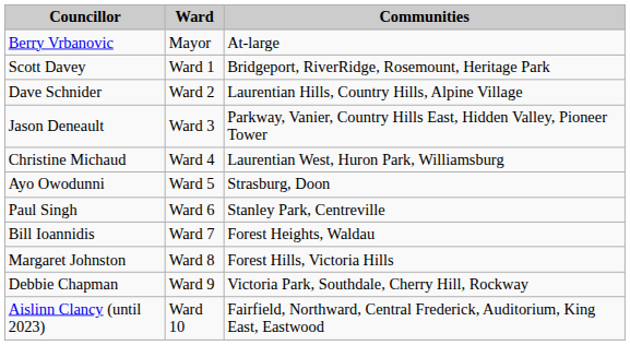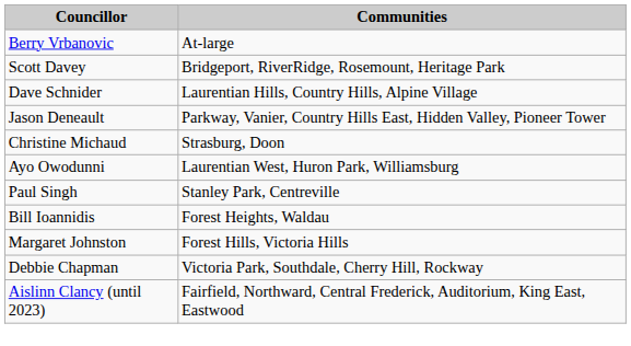- column: Ward | Mayor | Ward 1 | Ward 2 | Ward 3 | Ward 4 | Ward 5 | Ward 6 | Ward 7 | Ward 8 | Ward 9 | Ward 10
Christine Michaud | Communities: Laurentian West, Huron Park, Williamsburg -> Strasburg, Doon
Ayo Owodunni | Communities: Strasburg, Doon -> Laurentian West, Huron Park, Williamsburg
